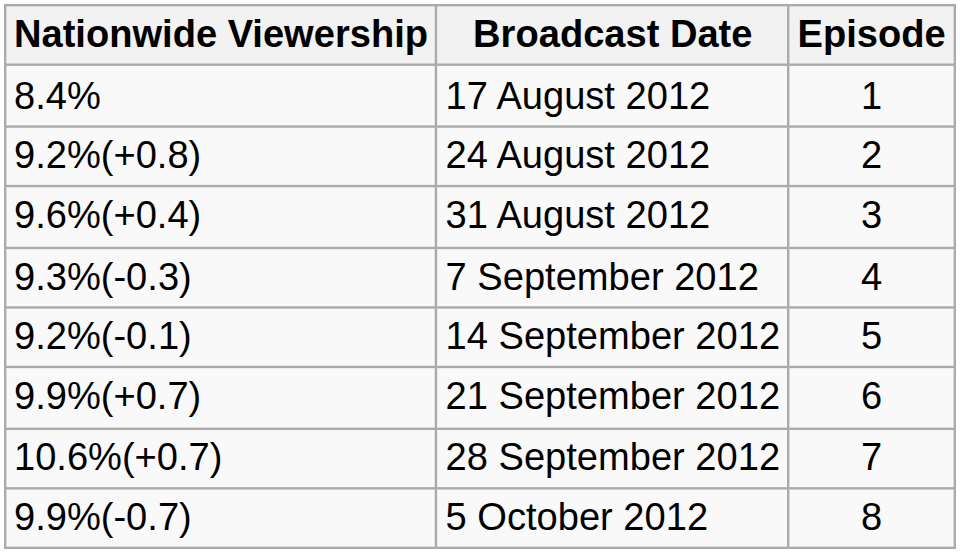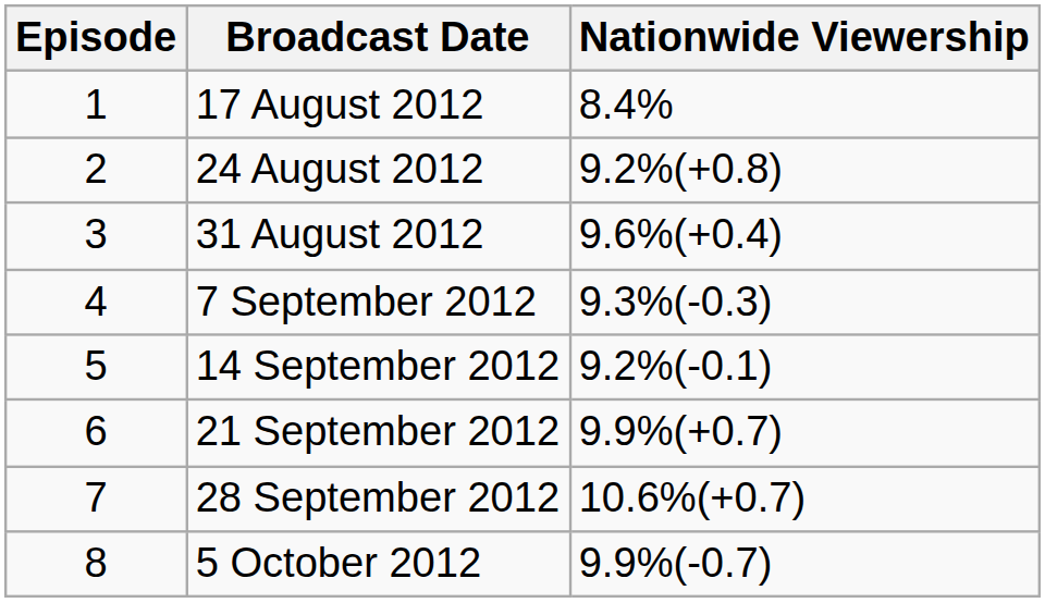columns swapped: Episode <-> Nationwide Viewership
